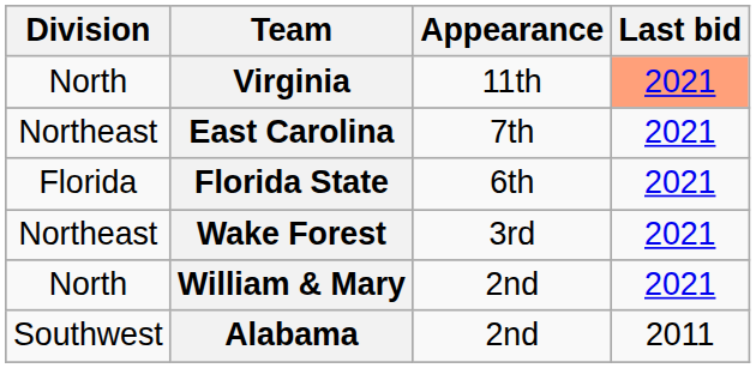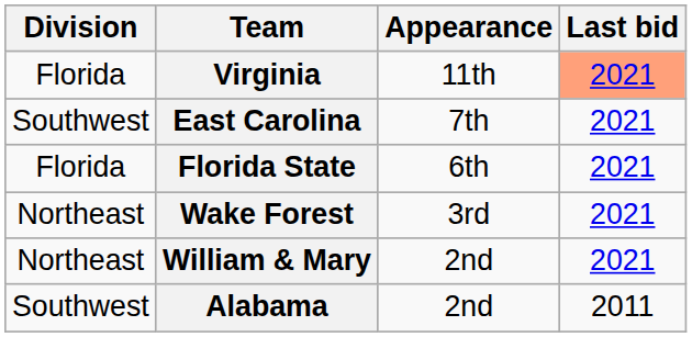Virginia | Division: North -> Florida
East Carolina | Division: Northeast -> Southwest
William & Mary | Division: North -> Northeast
